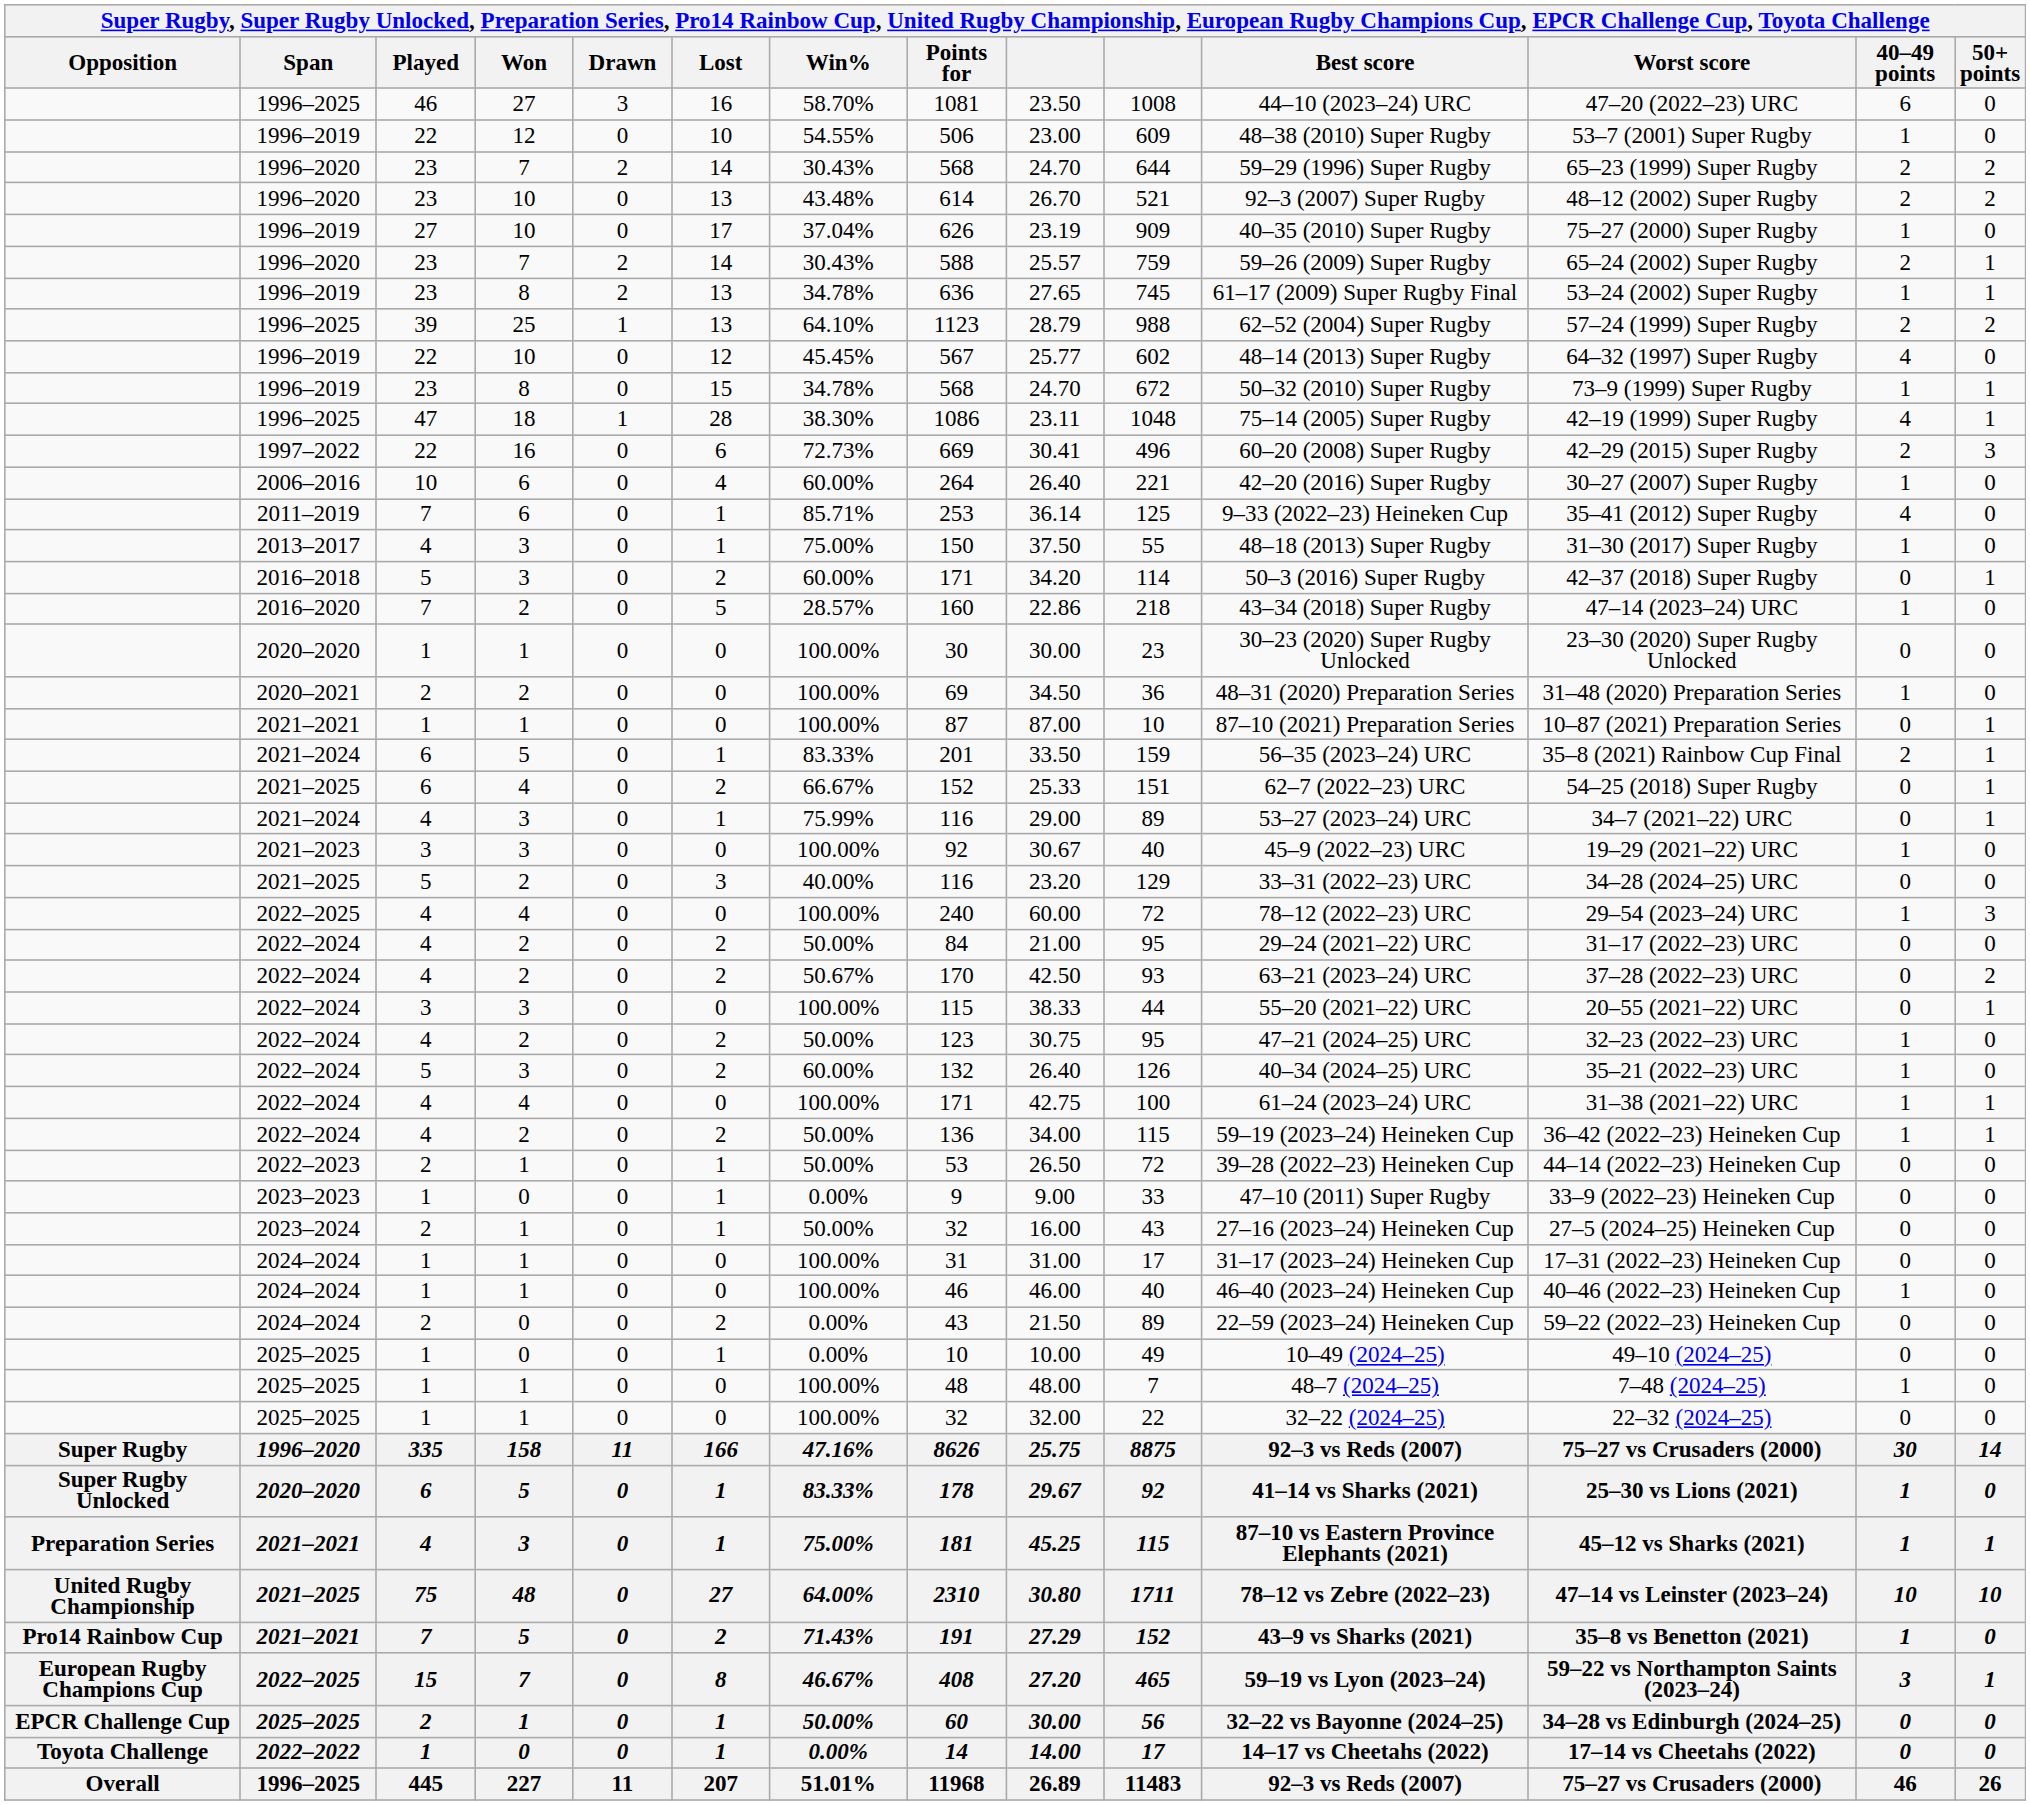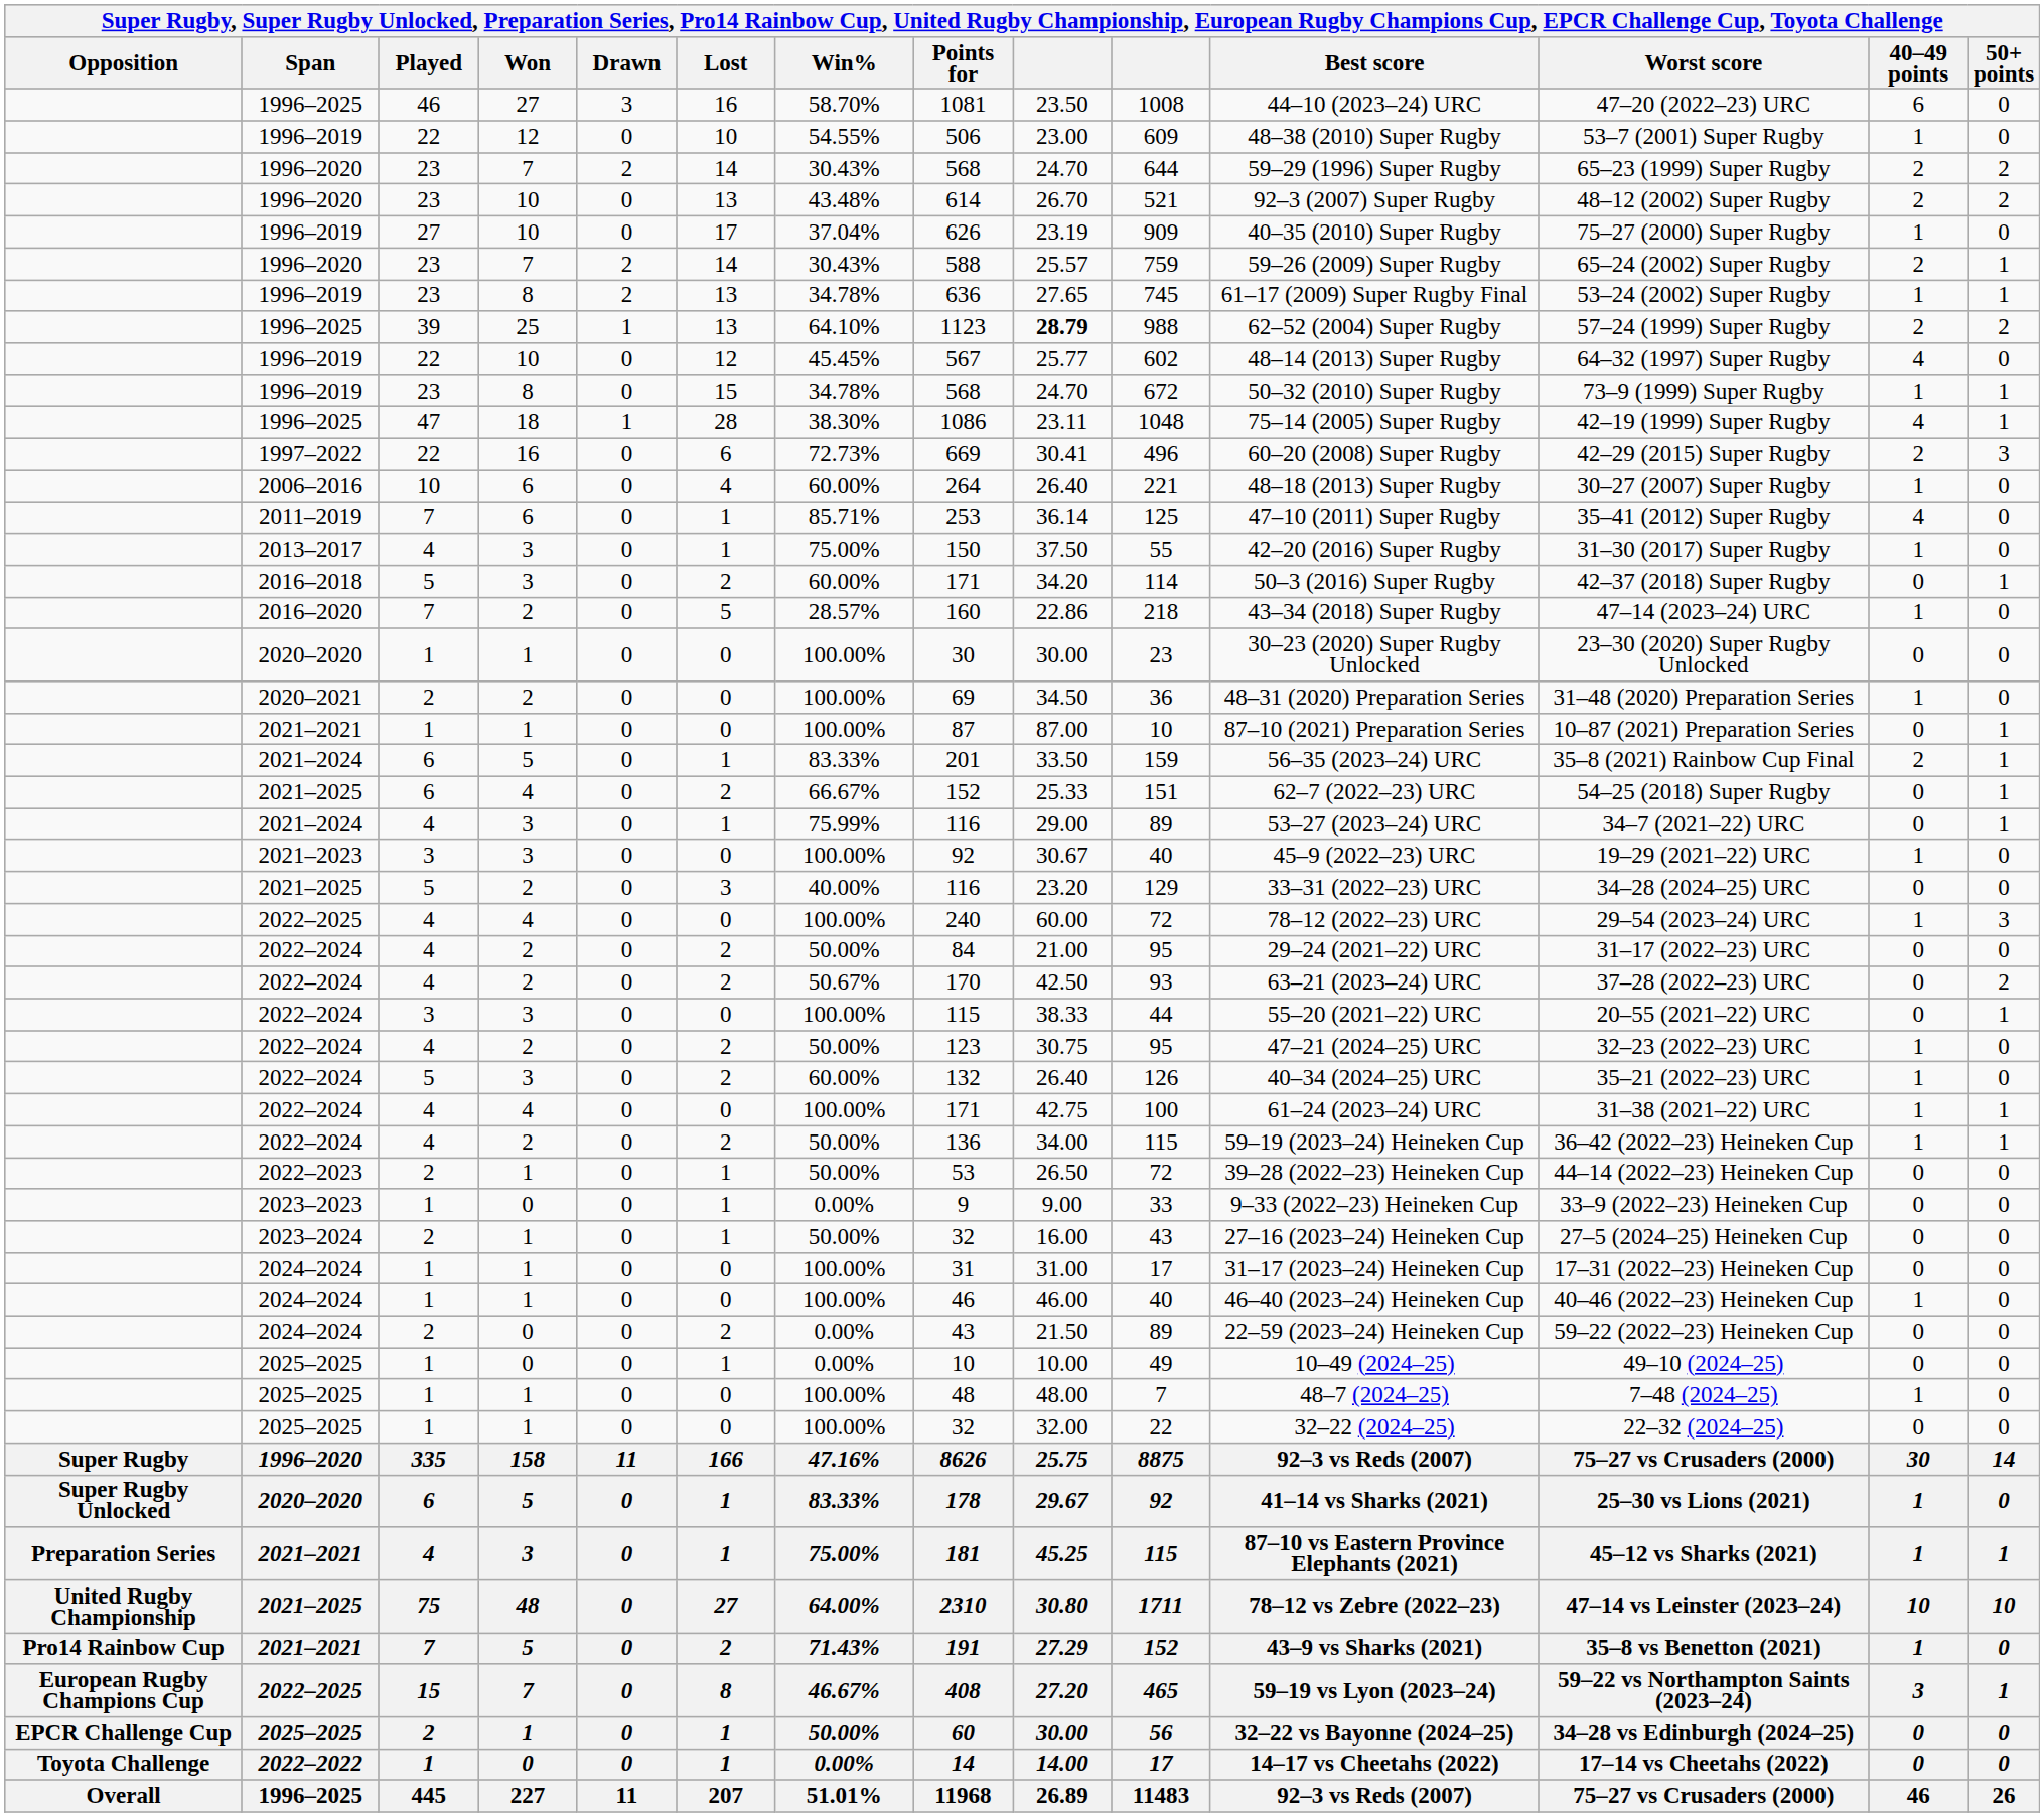1996–2025 / 25 | column 9: normal -> bold
2006–2016 | Best score: 42–20 (2016) Super Rugby -> 48–18 (2013) Super Rugby
2011–2019 | Best score: 9–33 (2022–23) Heineken Cup -> 47–10 (2011) Super Rugby
2013–2017 | Best score: 48–18 (2013) Super Rugby -> 42–20 (2016) Super Rugby
2023–2023 | Best score: 47–10 (2011) Super Rugby -> 9–33 (2022–23) Heineken Cup
